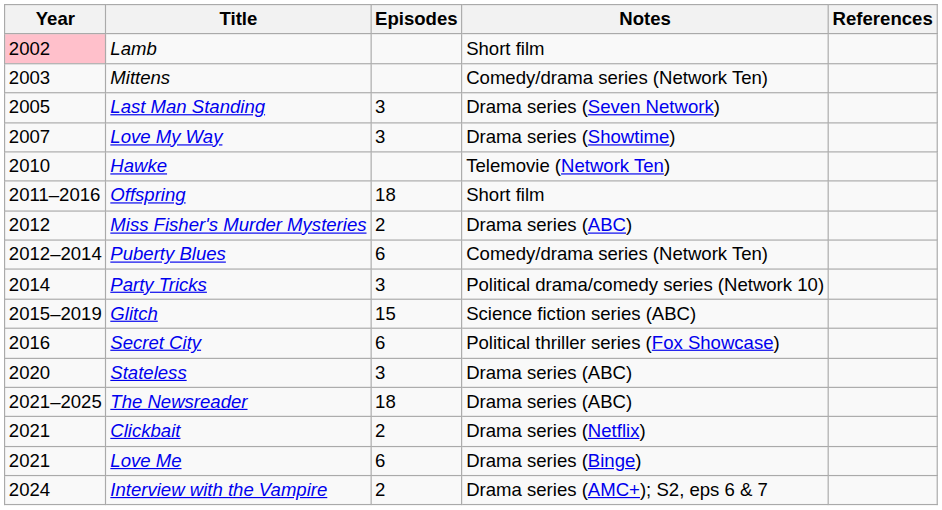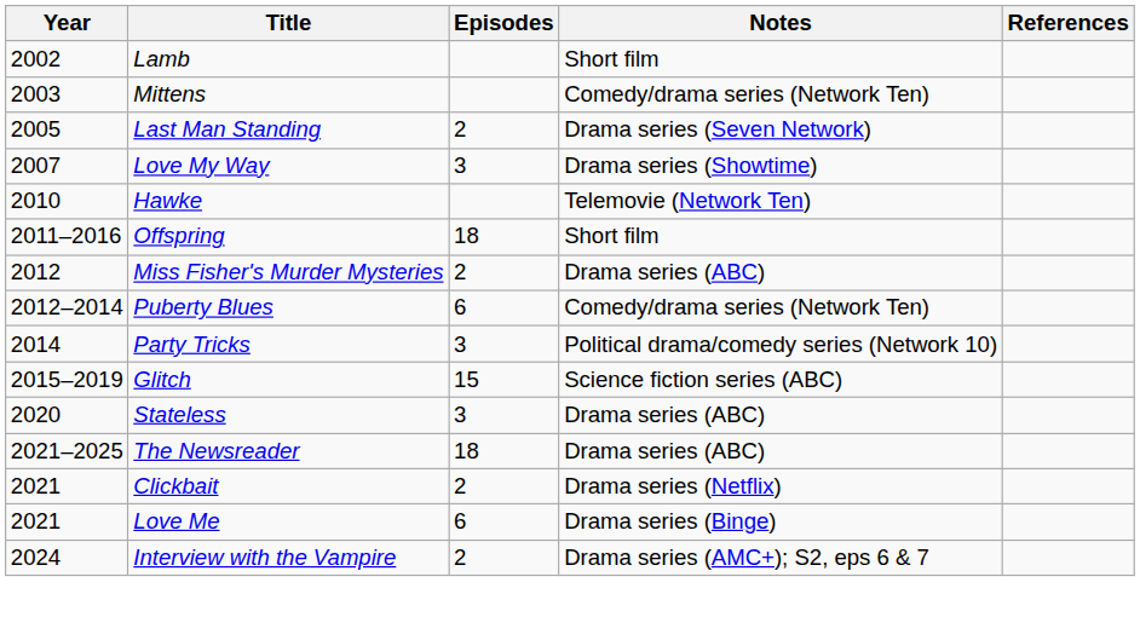Lamb | Year: pink background -> no background
Last Man Standing | Episodes: 3 -> 2
- row: 2016 | Secret City | 6 | Political thriller series (Fox Showcase)
